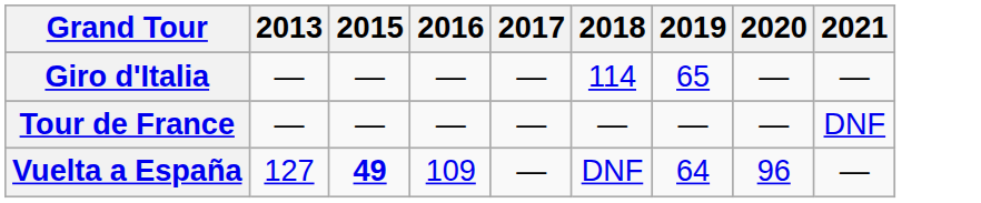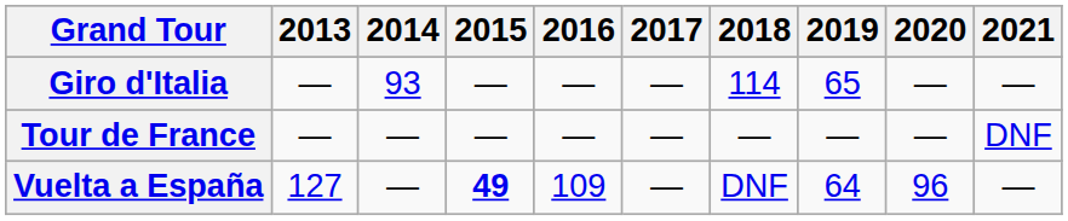+ column: 2014 | 93 | — | —
